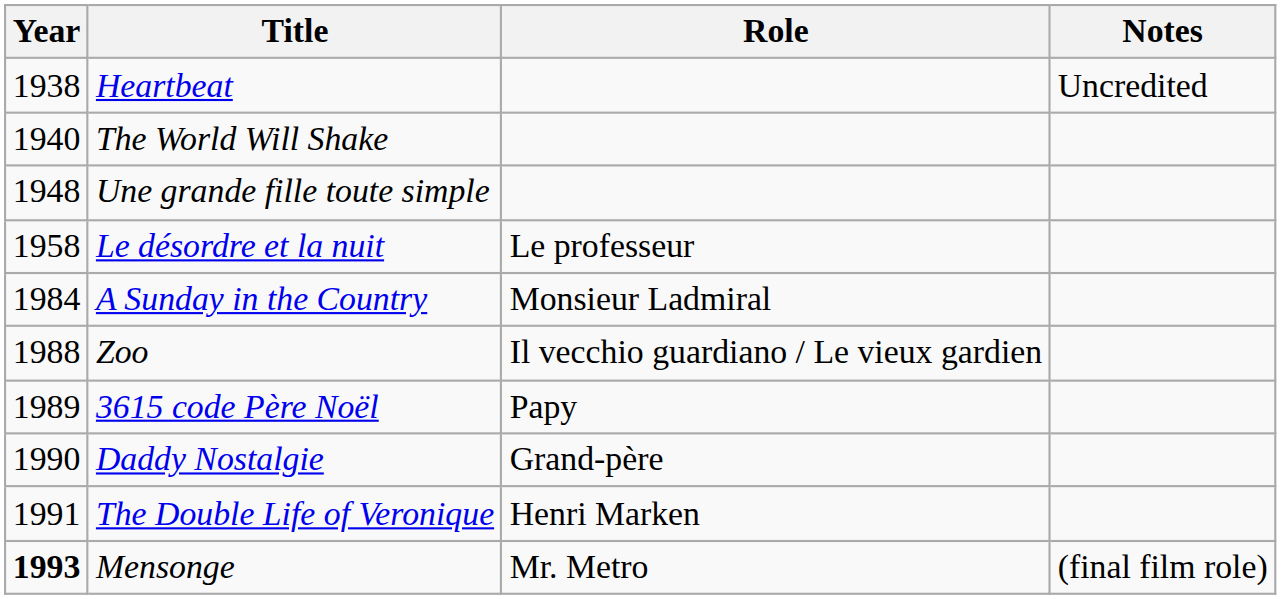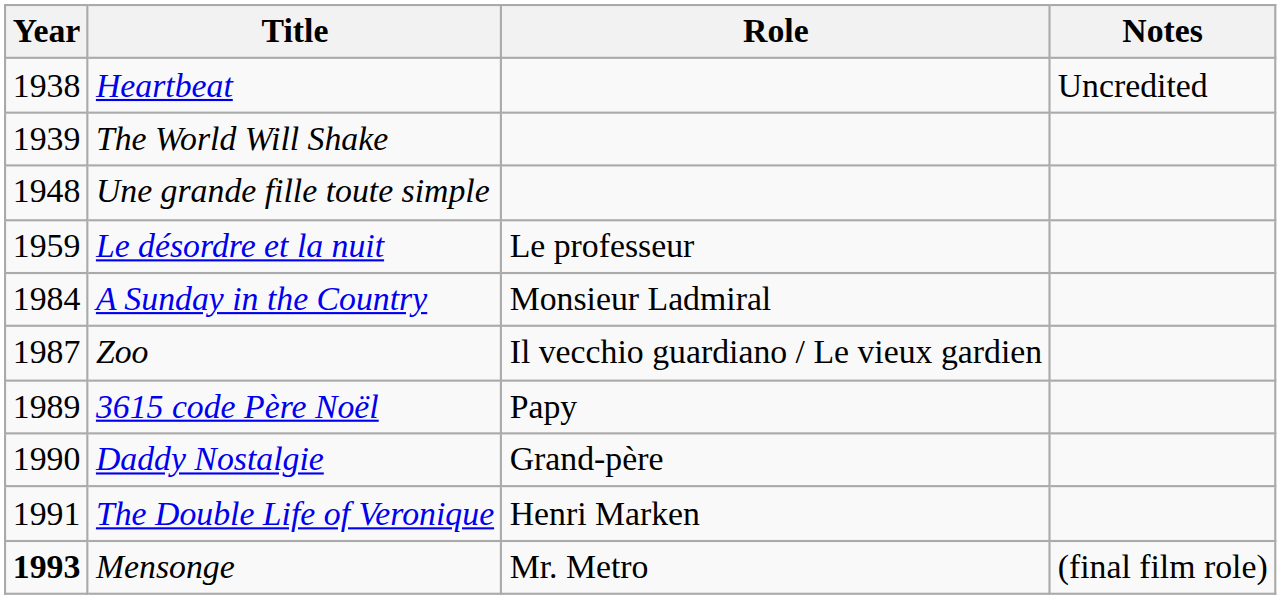The World Will Shake | Year: 1940 -> 1939
Le désordre et la nuit | Year: 1958 -> 1959
Zoo | Year: 1988 -> 1987
